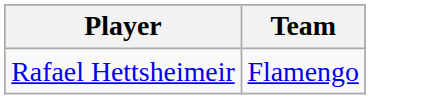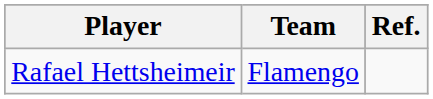+ column: Ref.
